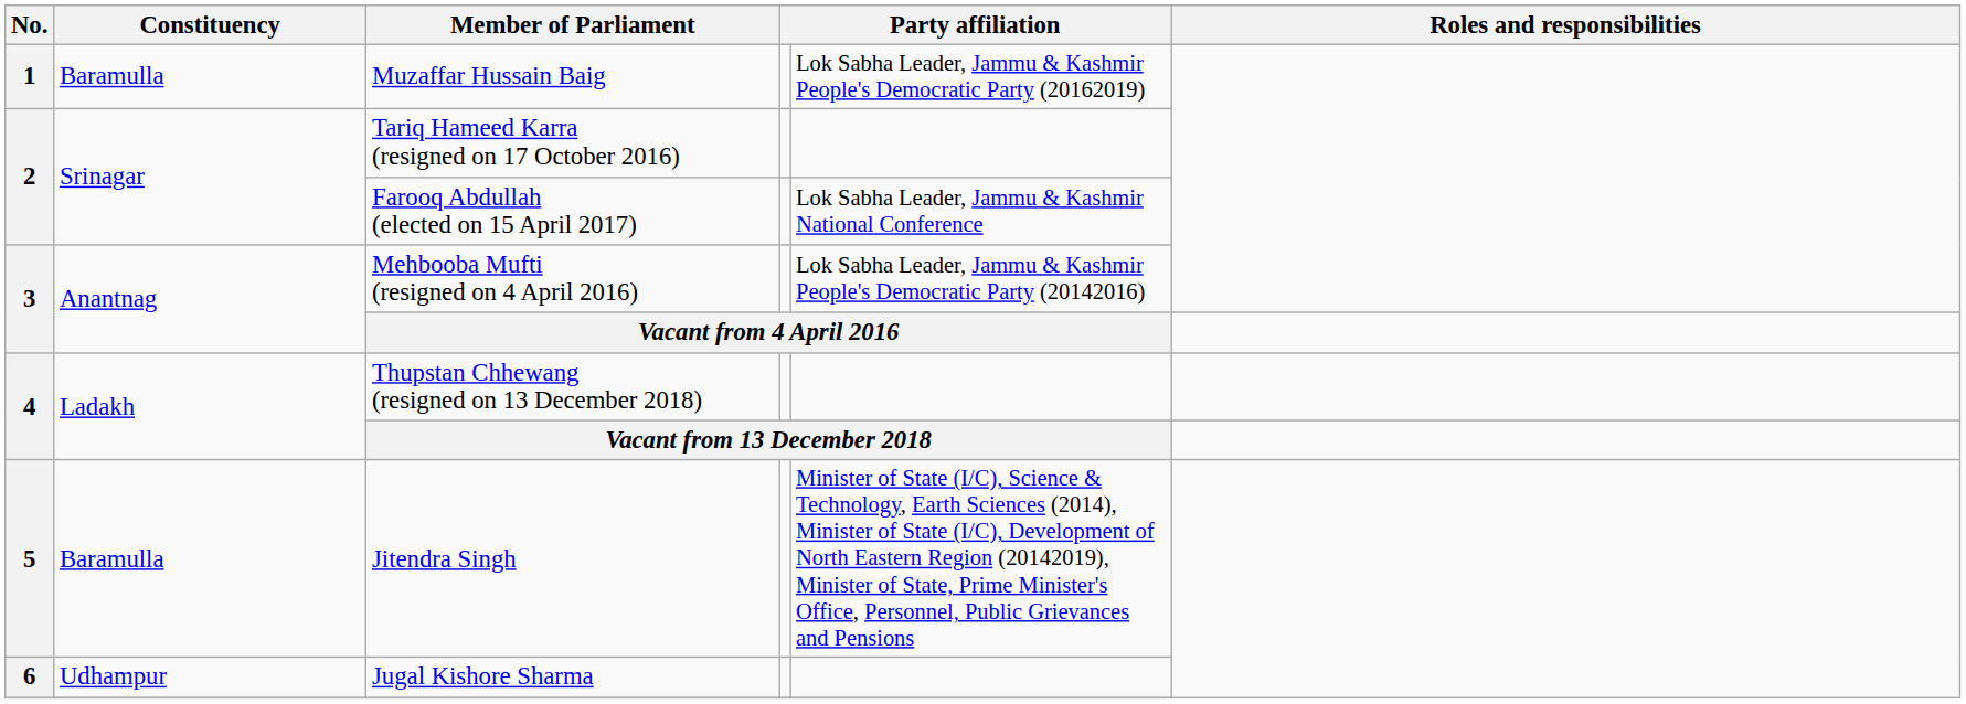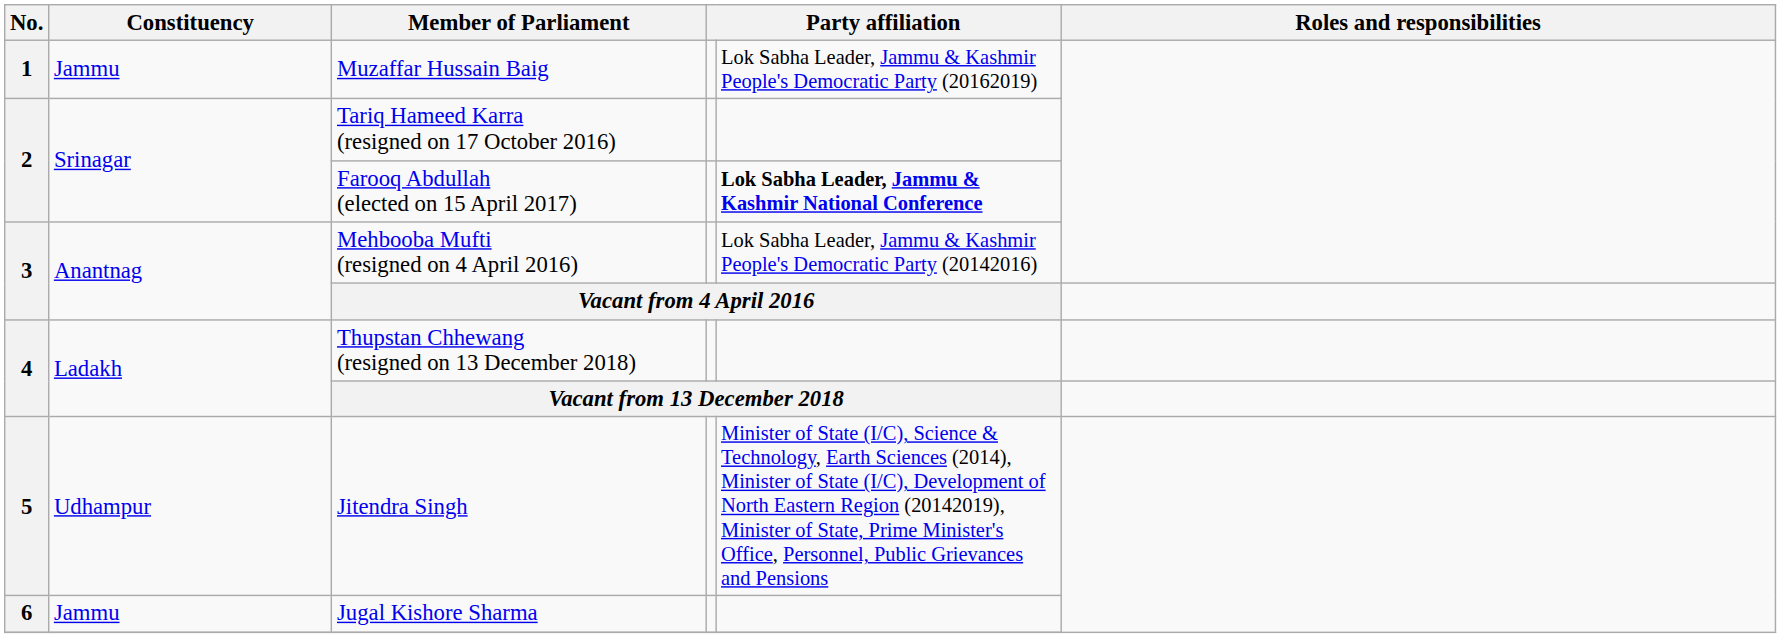Muzaffar Hussain Baig | Constituency: Baramulla -> Jammu
Farooq Abdullah (elected on 15 April 2017) | column 5: normal -> bold
Jitendra Singh | Constituency: Baramulla -> Udhampur
Jugal Kishore Sharma | Constituency: Udhampur -> Jammu
